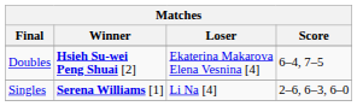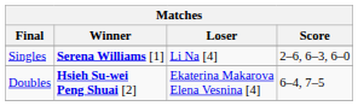rows swapped: Doubles <-> Singles
